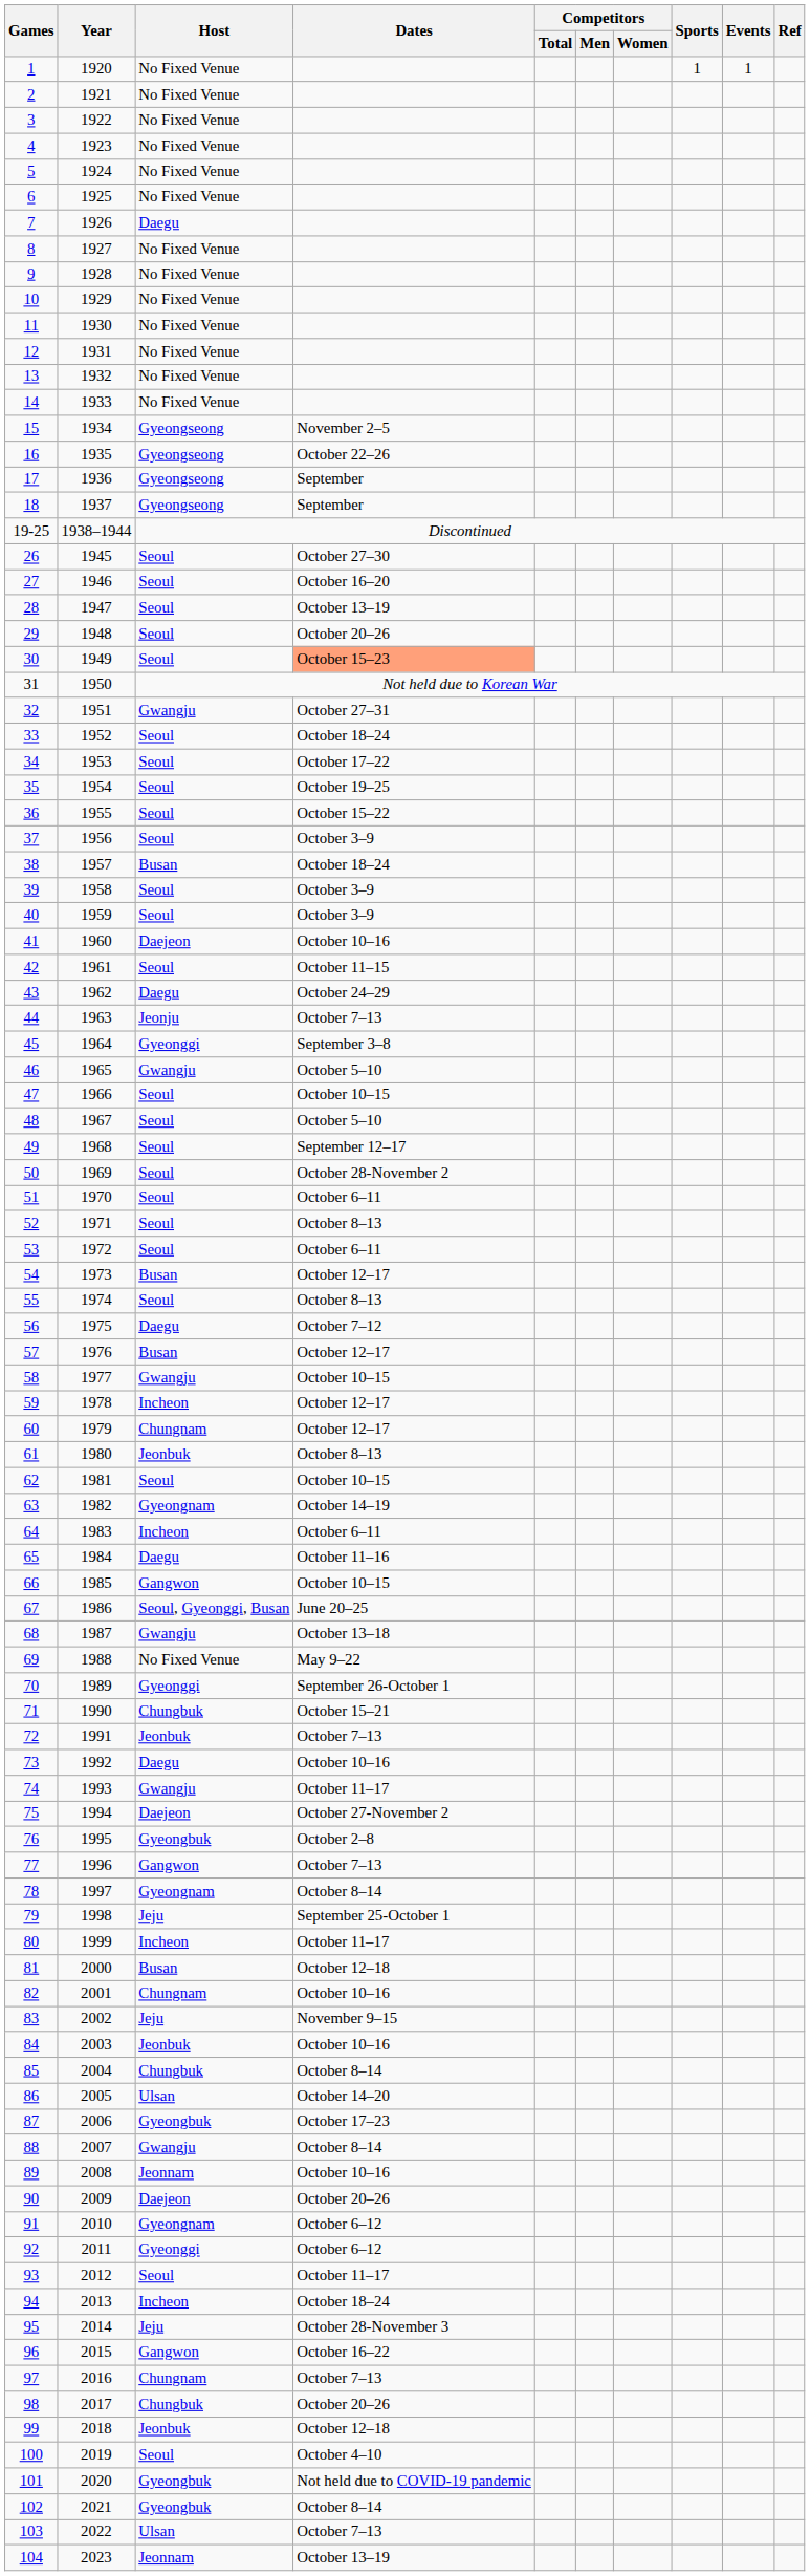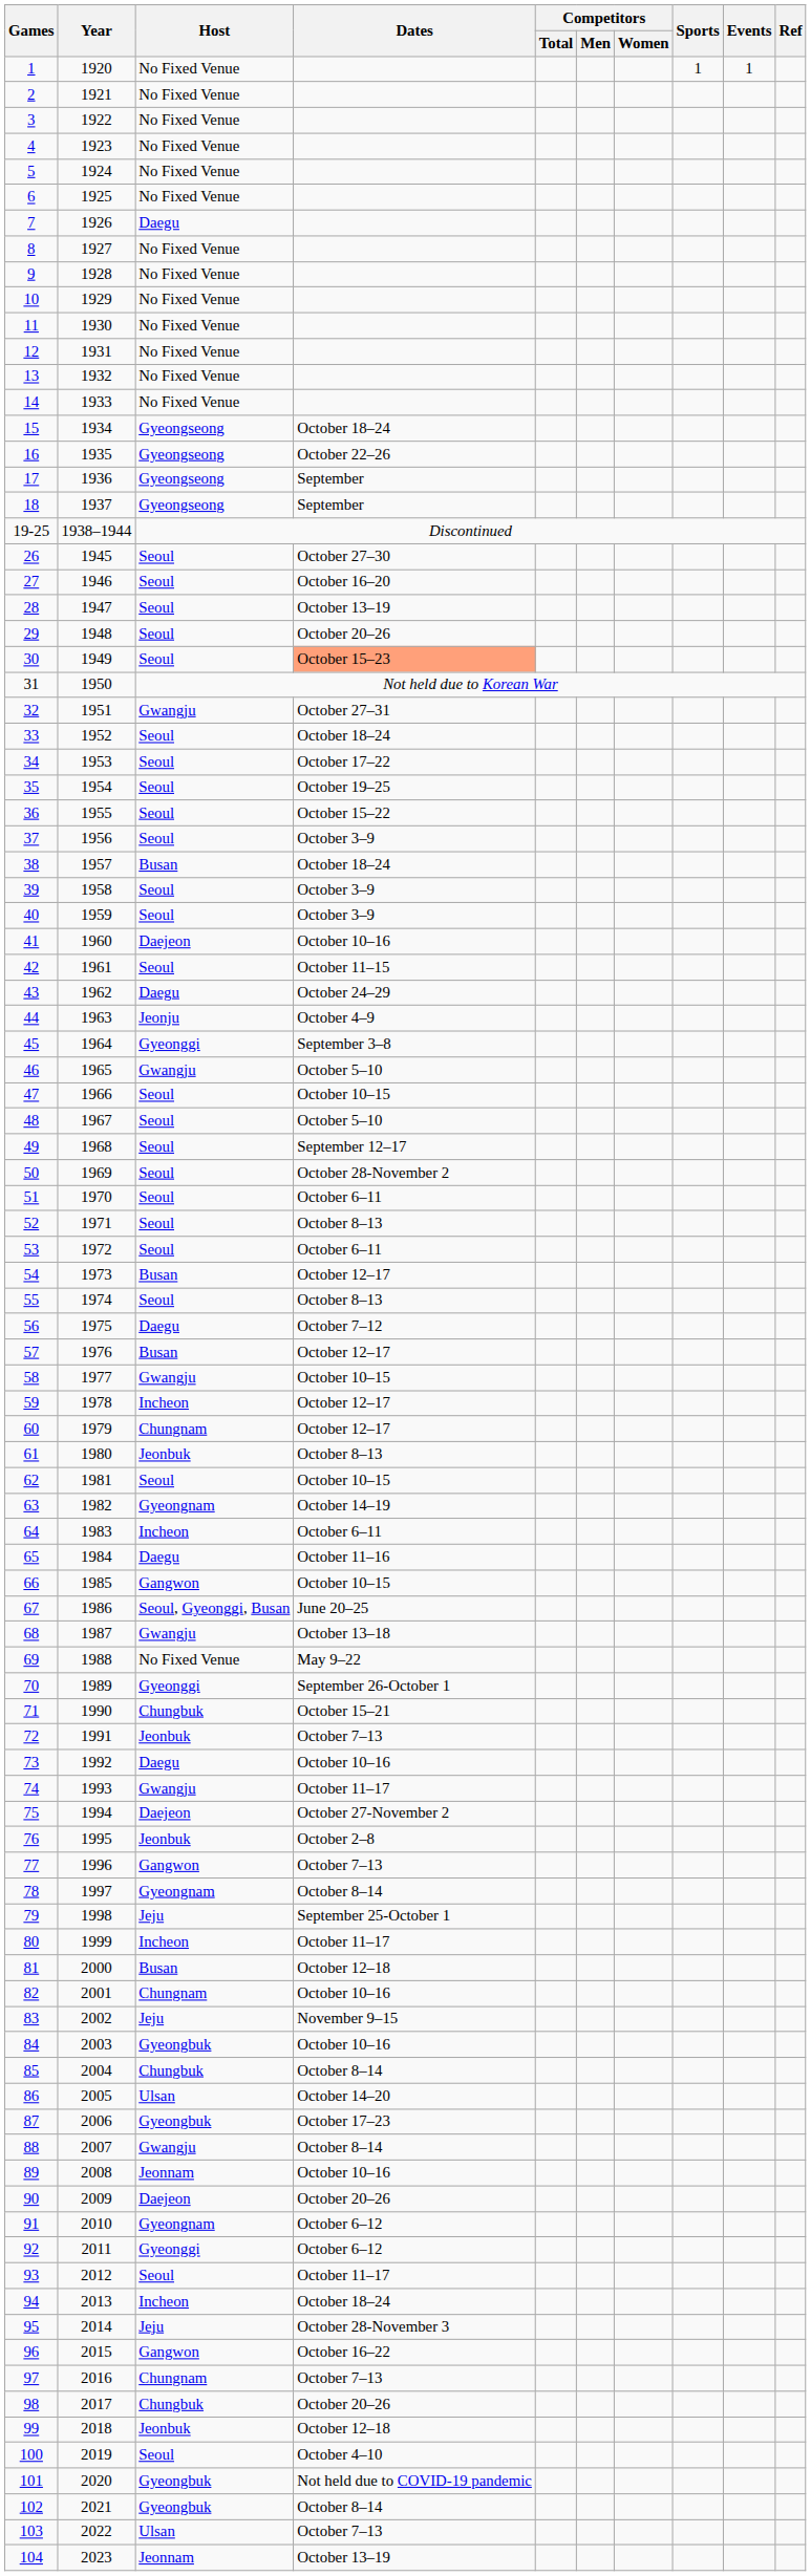15 | Dates: November 2–5 -> October 18–24
44 | Dates: October 7–13 -> October 4–9
76 | Host: Gyeongbuk -> Jeonbuk
84 | Host: Jeonbuk -> Gyeongbuk
